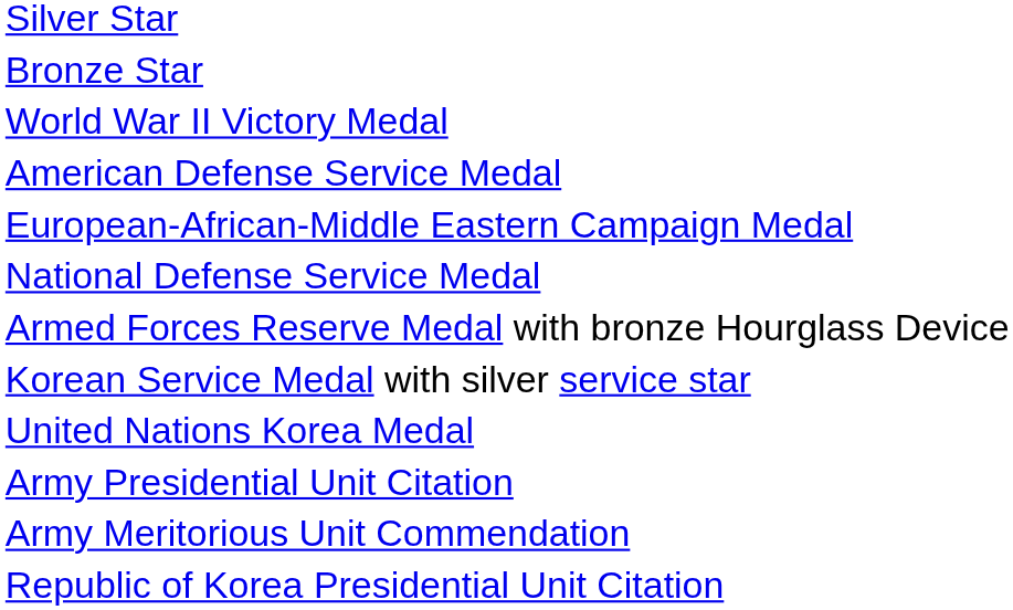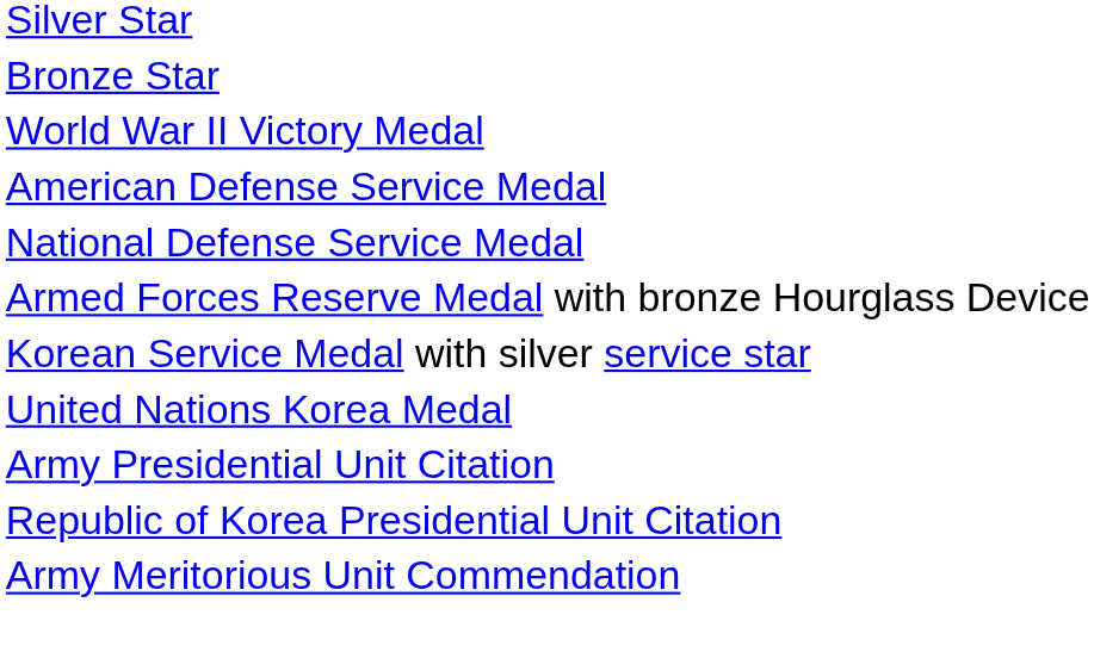- row: European-African-Middle Eastern Campaign Medal
rows swapped: Army Meritorious Unit Commendation <-> Republic of Korea Presidential Unit Citation
